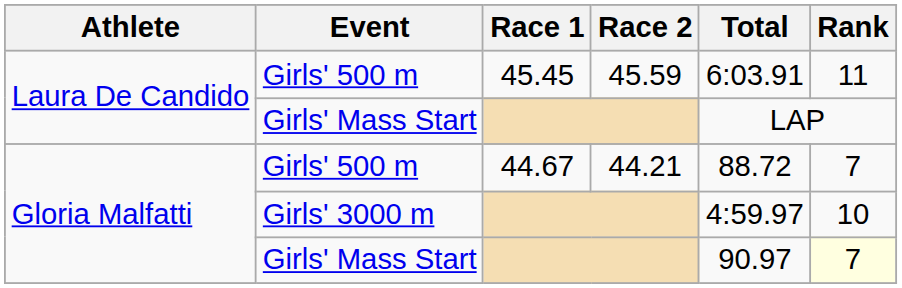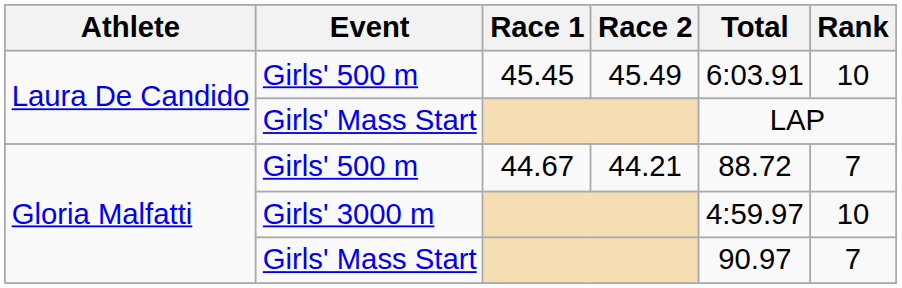Laura De Candido / Girls' 500 m | Race 2: 45.59 -> 45.49
Laura De Candido / Girls' 500 m | Rank: 11 -> 10
Gloria Malfatti / Girls' Mass Start | Rank: lightyellow background -> no background
